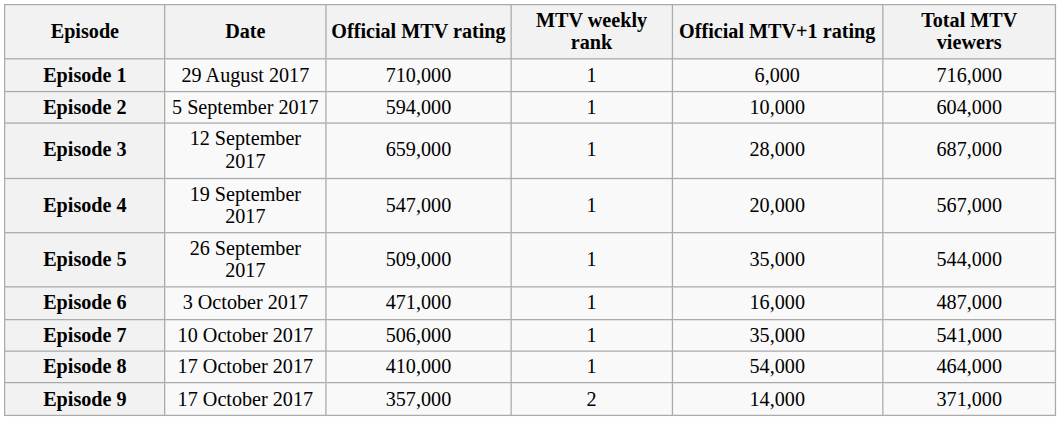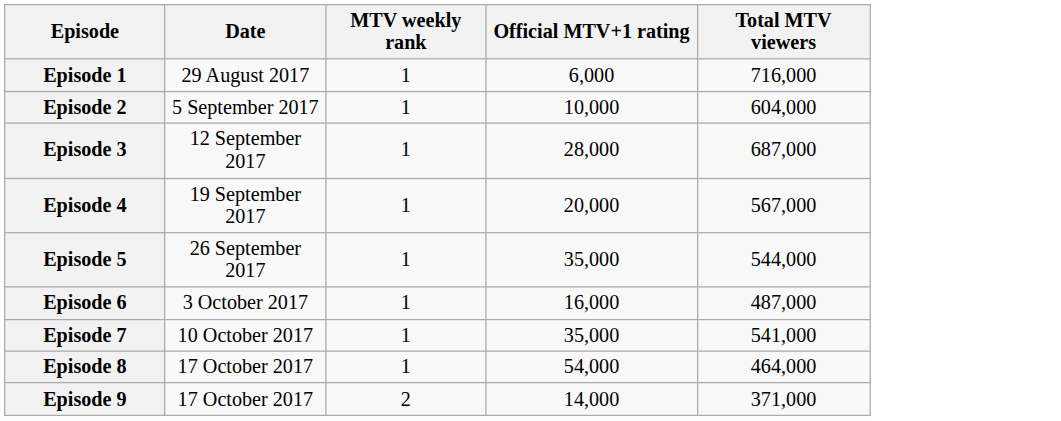- column: Official MTV rating | 710,000 | 594,000 | 659,000 | 547,000 | 509,000 | 471,000 | 506,000 | 410,000 | 357,000
